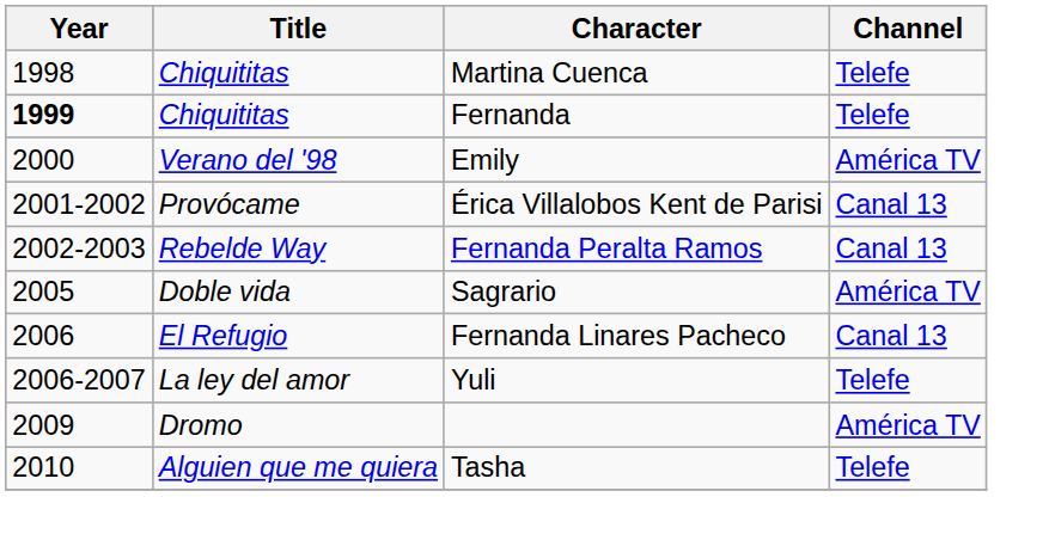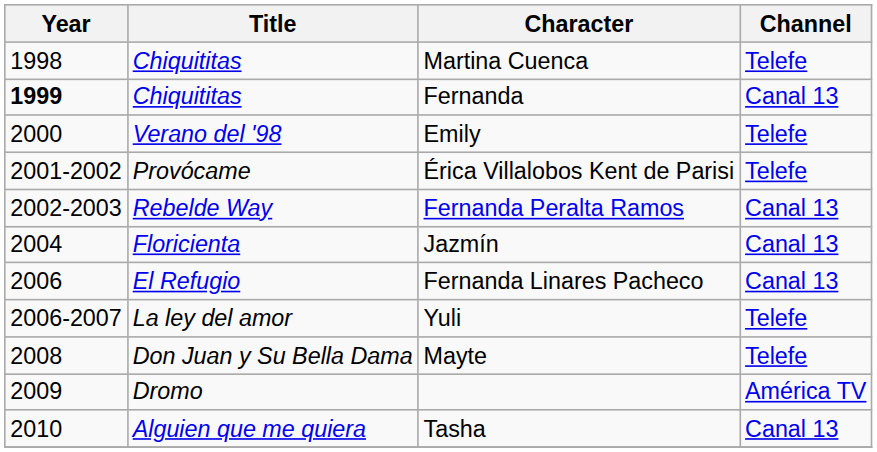Fernanda | Channel: Telefe -> Canal 13
Emily | Channel: América TV -> Telefe
Érica Villalobos Kent de Parisi | Channel: Canal 13 -> Telefe
+ row: 2004 | Floricienta | Jazmín | Canal 13
- row: 2005 | Doble vida | Sagrario | América TV
+ row: 2008 | Don Juan y Su Bella Dama | Mayte | Telefe
Tasha | Channel: Telefe -> Canal 13
